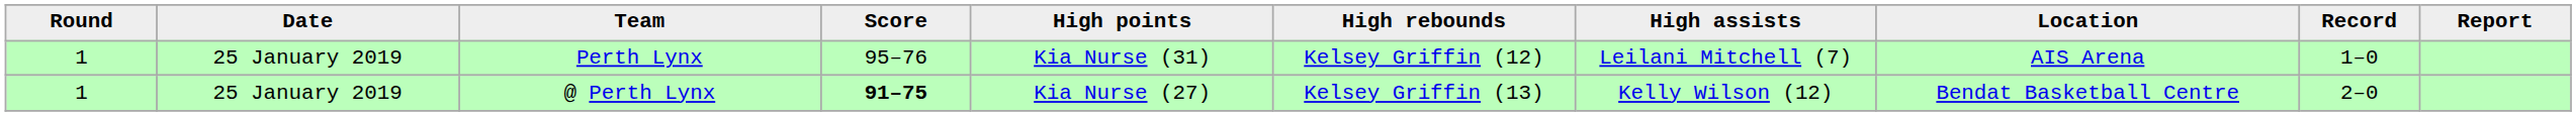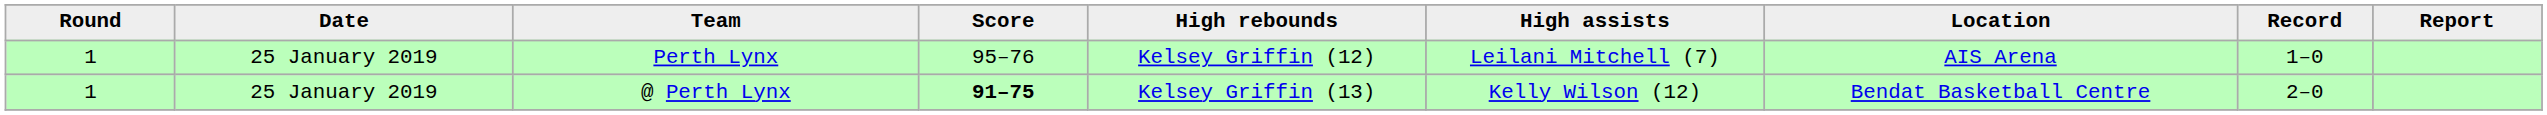- column: High points | Kia Nurse (31) | Kia Nurse (27)
